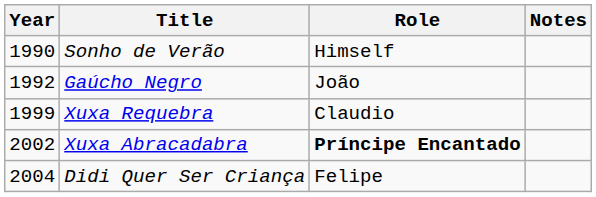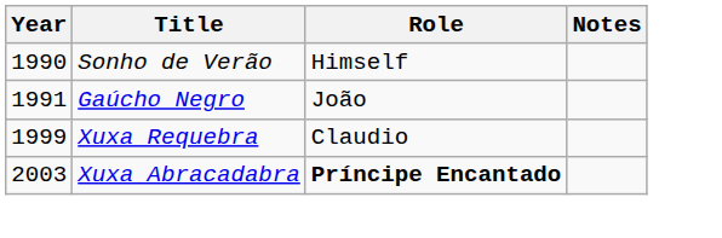Gaúcho Negro | Year: 1992 -> 1991
Xuxa Abracadabra | Year: 2002 -> 2003
- row: 2004 | Didi Quer Ser Criança | Felipe
